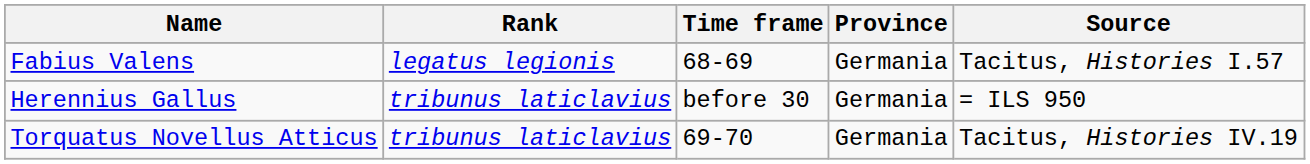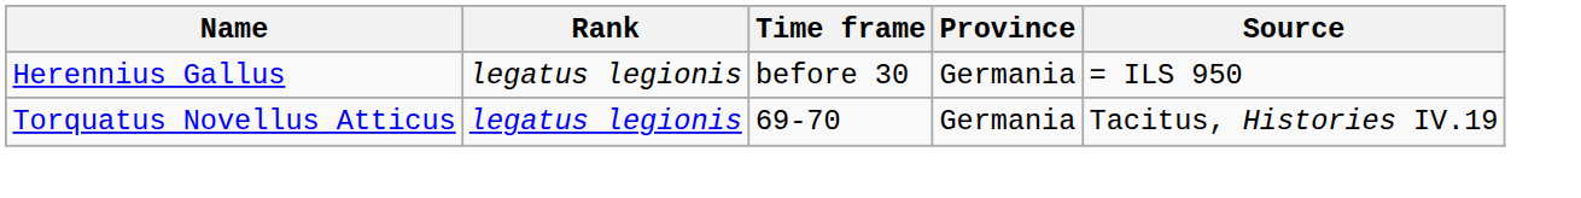- row: Fabius Valens | legatus legionis | 68-69 | Germania | Tacitus, Histories I.57
Herennius Gallus | Rank: tribunus laticlavius -> legatus legionis
Torquatus Novellus Atticus | Rank: tribunus laticlavius -> legatus legionis
